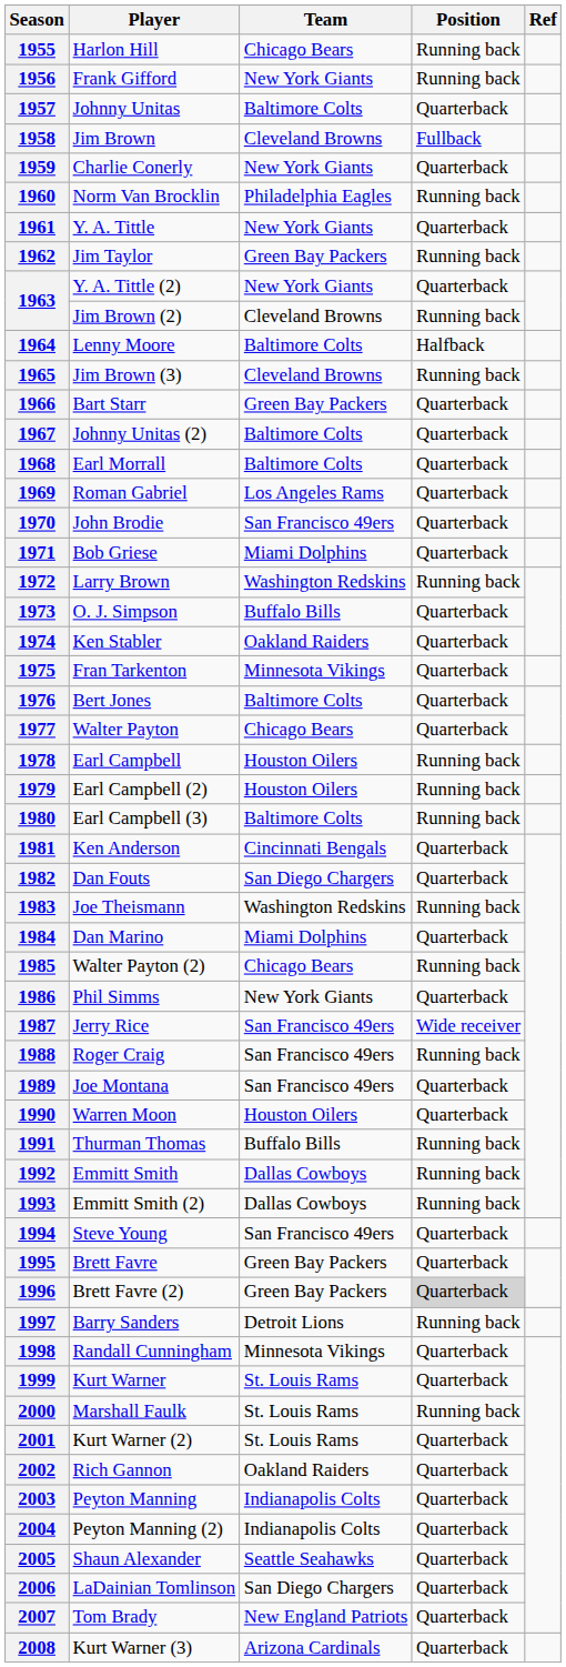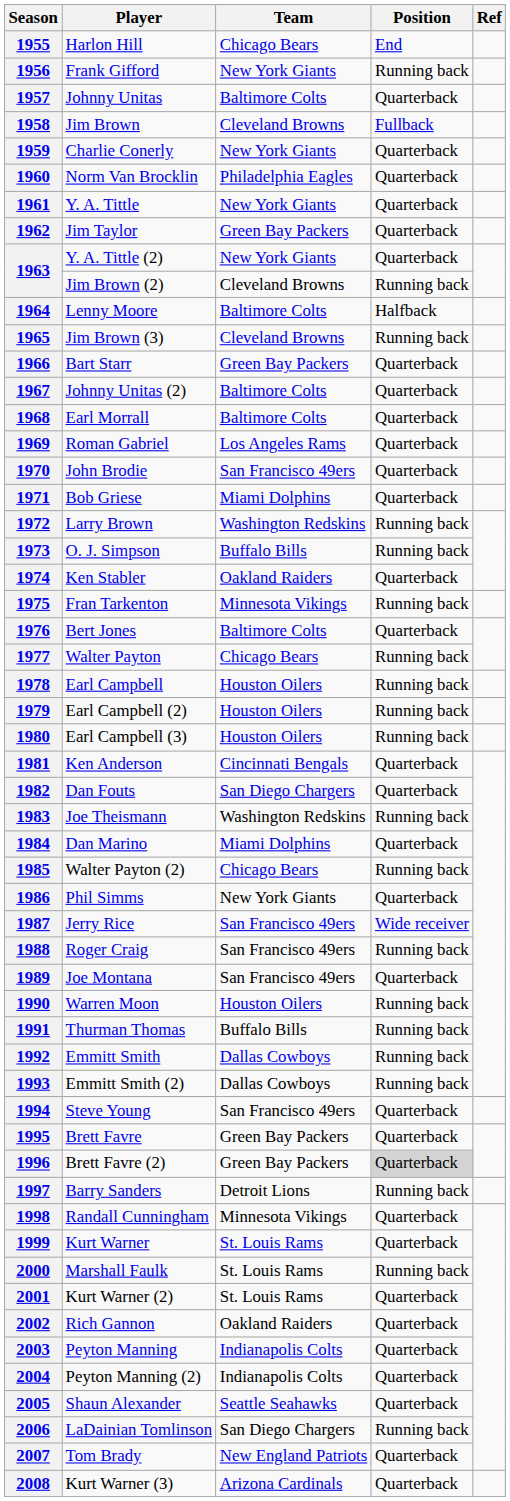1955 | Position: Running back -> End
1960 | Position: Running back -> Quarterback
1962 | Position: Running back -> Quarterback
1973 | Position: Quarterback -> Running back
1975 | Position: Quarterback -> Running back
1977 | Position: Quarterback -> Running back
1980 | Team: Baltimore Colts -> Houston Oilers
1990 | Position: Quarterback -> Running back
2006 | Position: Quarterback -> Running back
